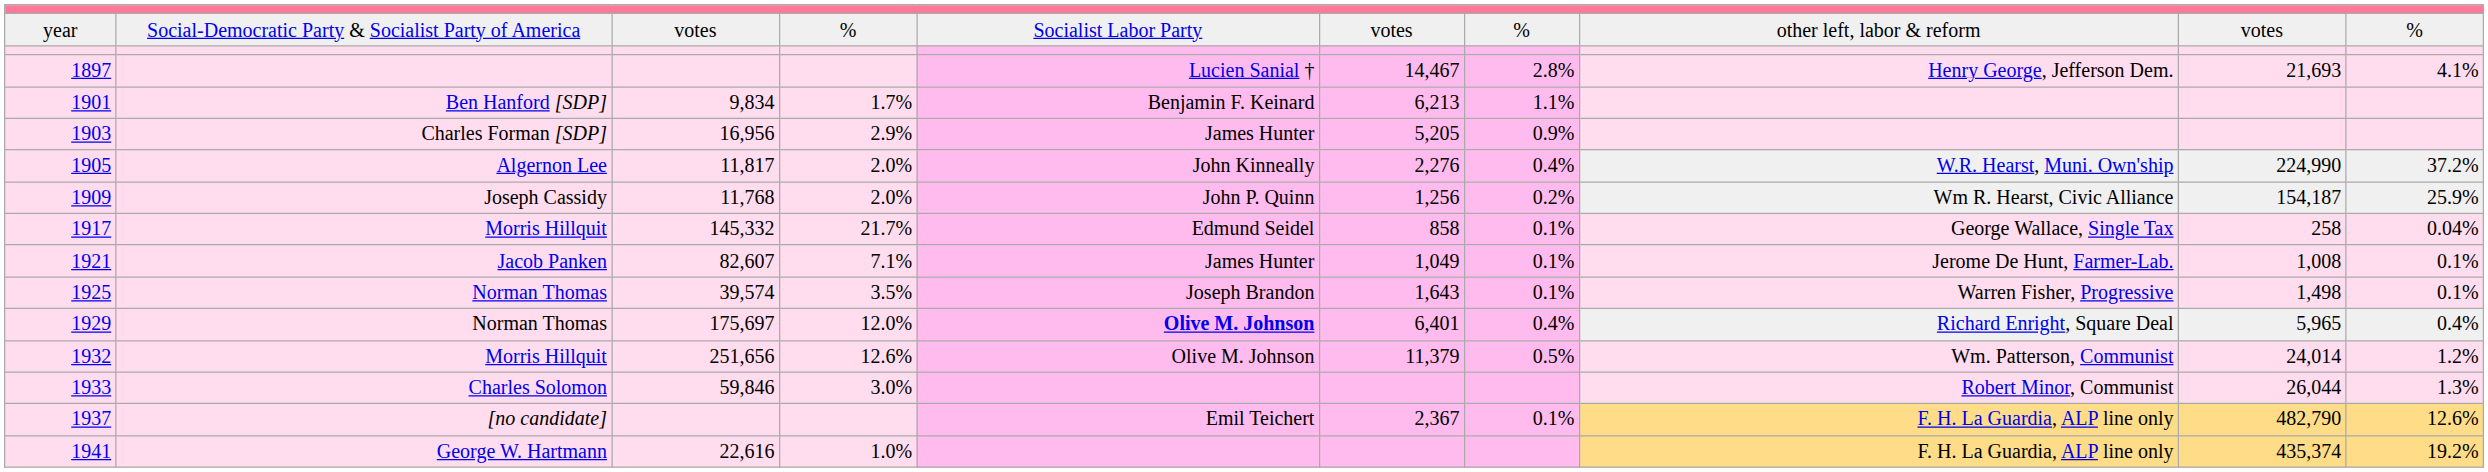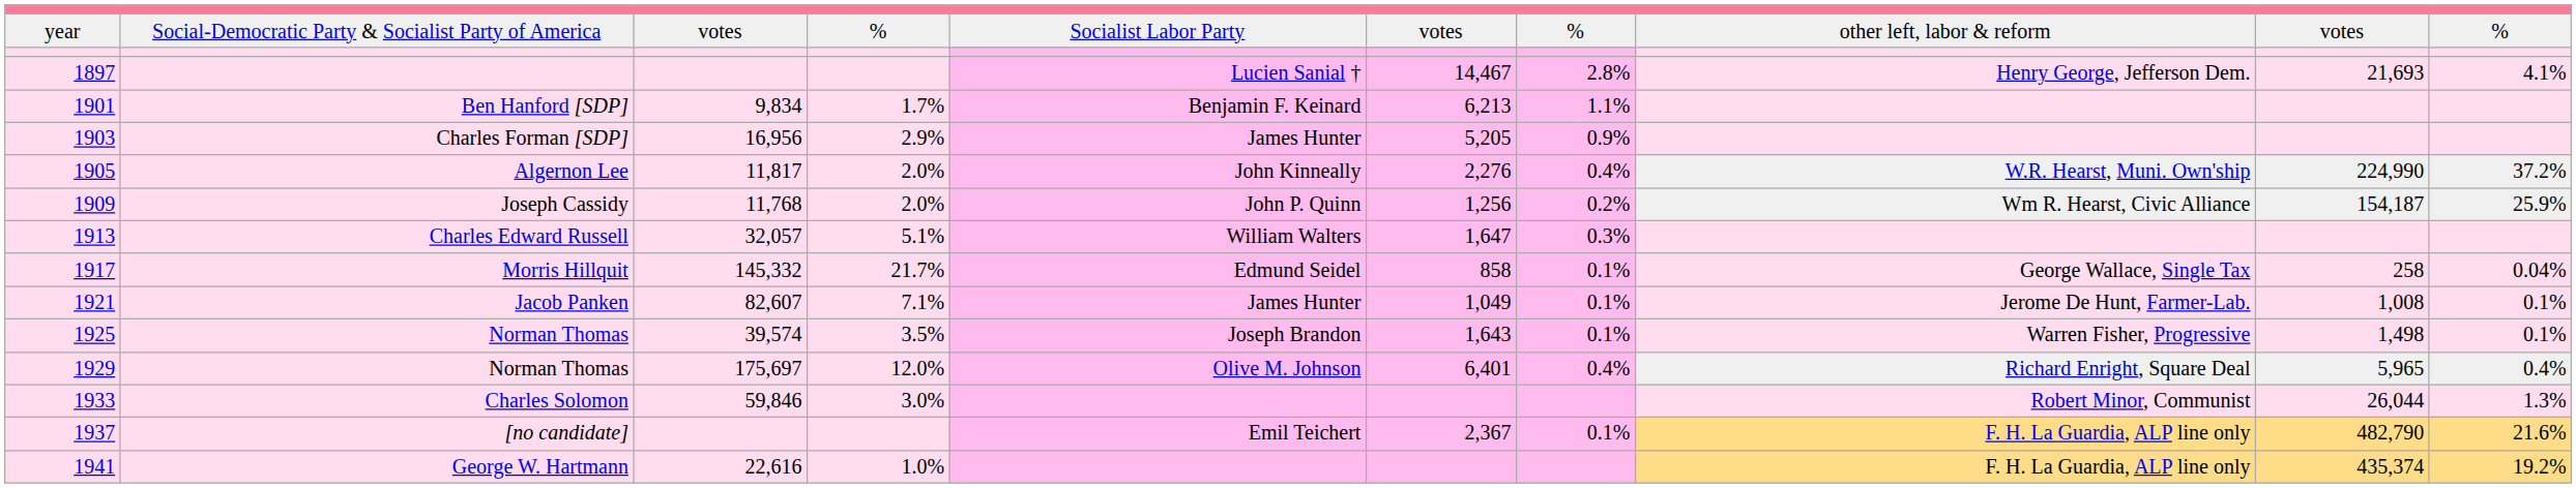+ row: 1913 | Charles Edward Russell | 32,057 | 5.1% | William Walters | 1,647 | 0.3%
1929 | column 5: bold -> normal
- row: 1932 | Morris Hillquit | 251,656 | 12.6% | Olive M. Johnson | 11,379 | 0.5% | Wm. Patterson, Communist | 24,014 | 1.2%
1937 | column 10: 12.6% -> 21.6%
